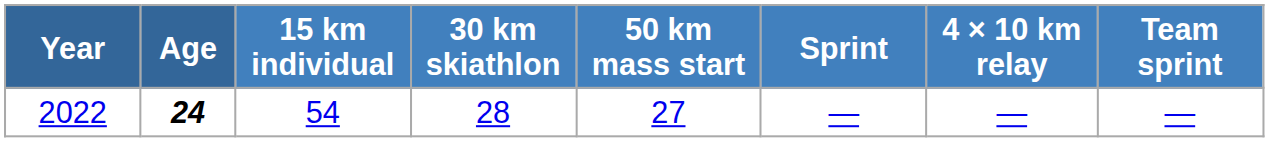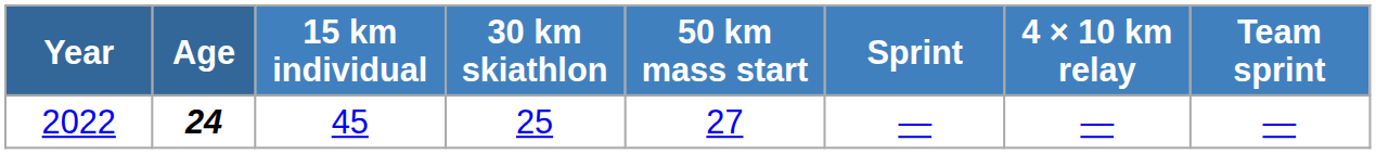2022 | 15 km individual: 54 -> 45
2022 | 30 km skiathlon: 28 -> 25
